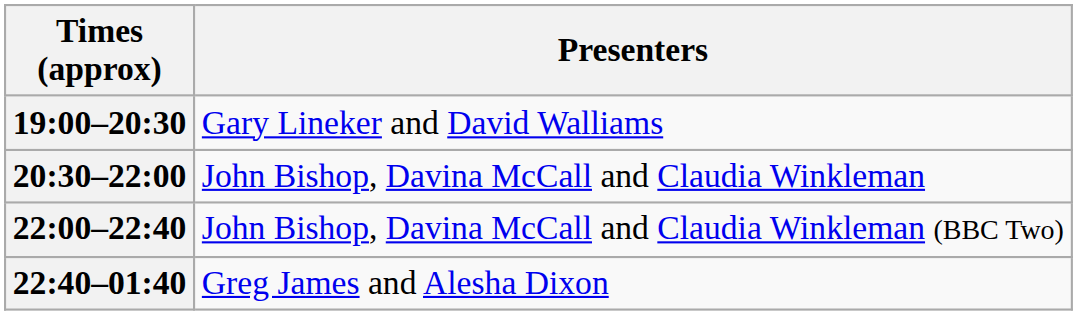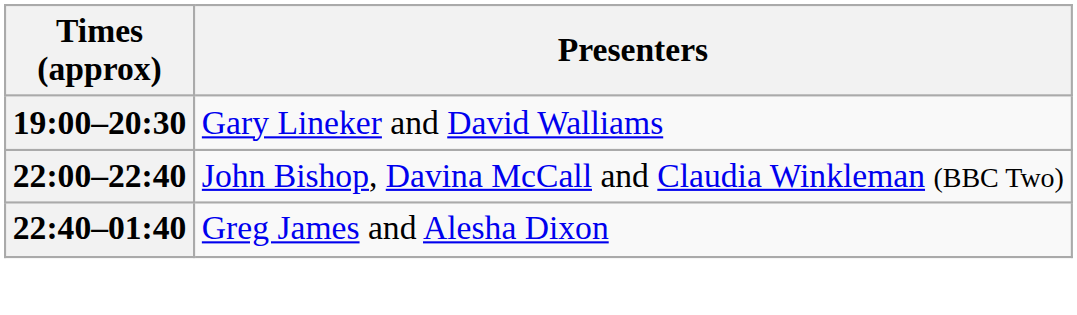- row: 20:30–22:00 | John Bishop, Davina McCall and Claudia Winkleman
